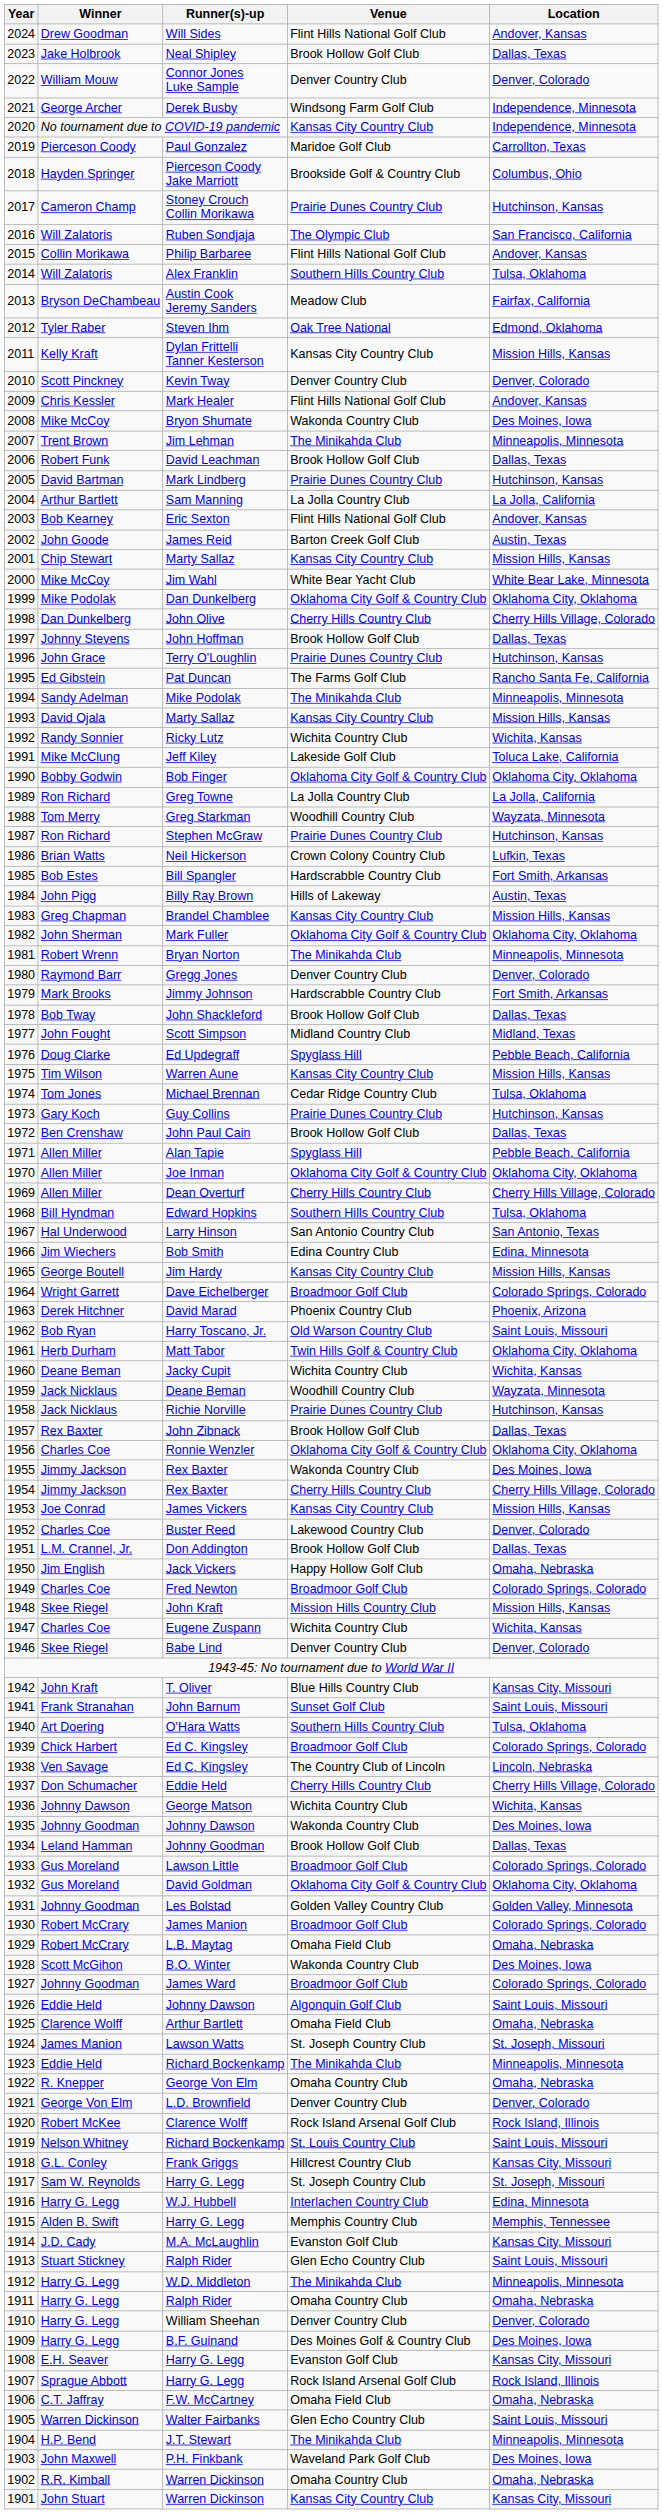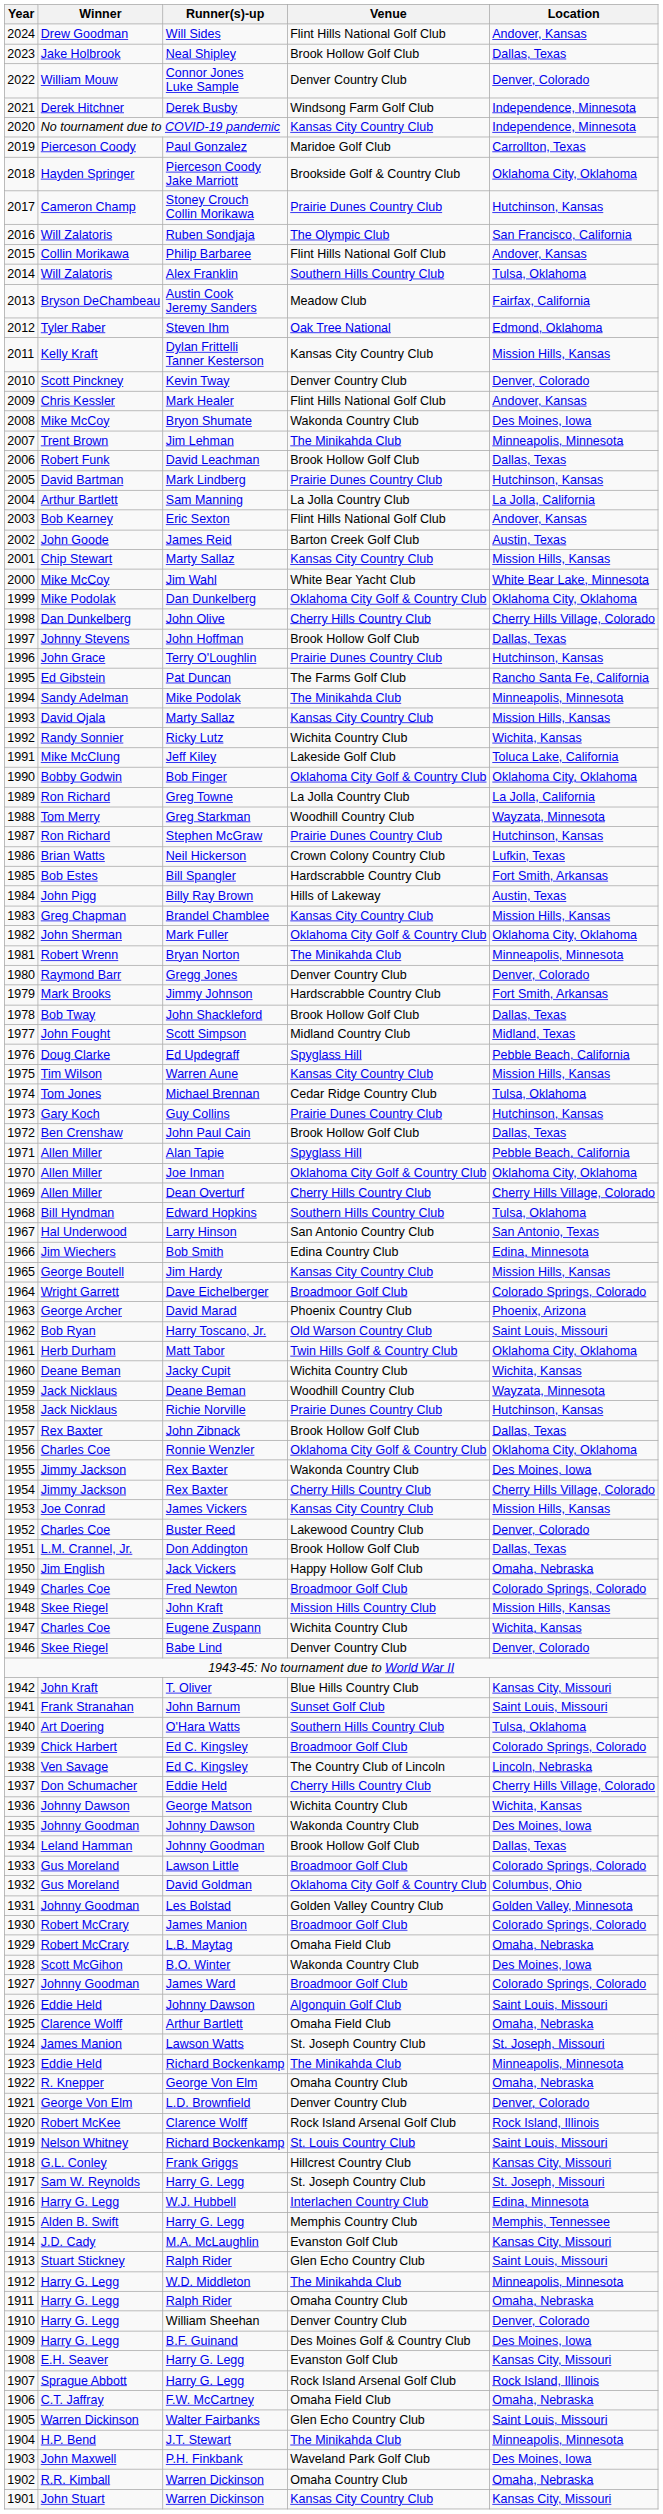Derek Busby | Winner: George Archer -> Derek Hitchner
Pierceson Coody Jake Marriott | Location: Columbus, Ohio -> Oklahoma City, Oklahoma
David Marad | Winner: Derek Hitchner -> George Archer
David Goldman | Location: Oklahoma City, Oklahoma -> Columbus, Ohio
